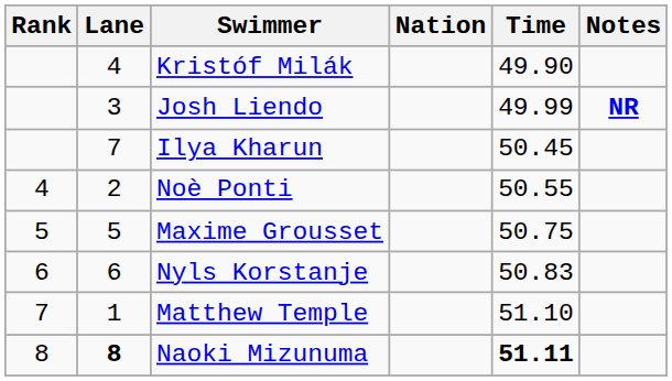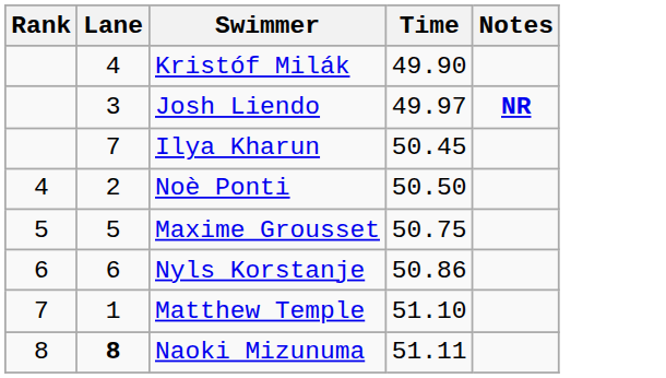- column: Nation
Josh Liendo | Time: 49.99 -> 49.97
Noè Ponti | Time: 50.55 -> 50.50
Nyls Korstanje | Time: 50.83 -> 50.86
Naoki Mizunuma | Time: bold -> normal
